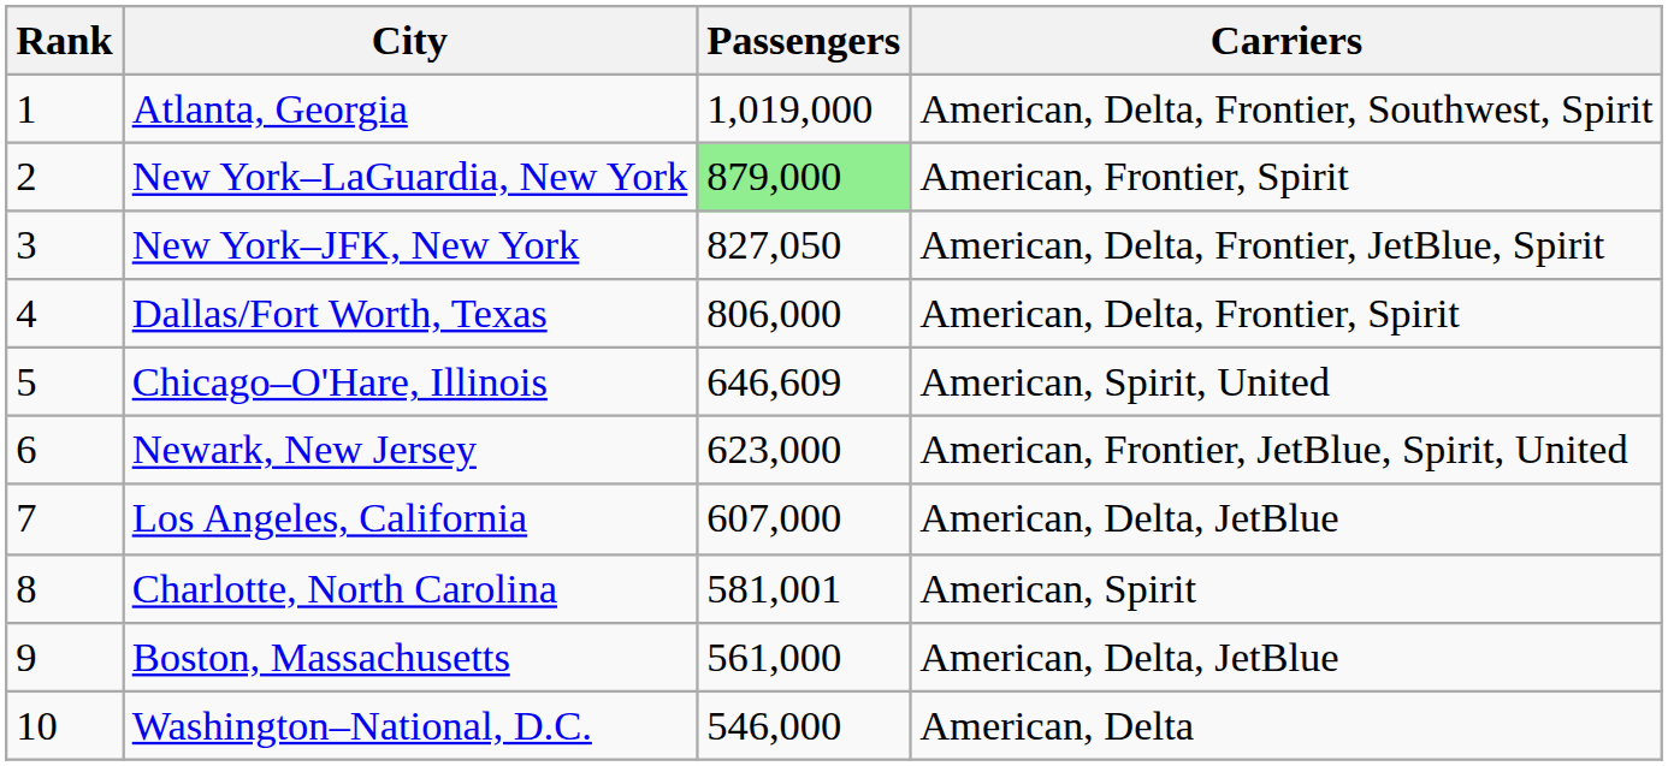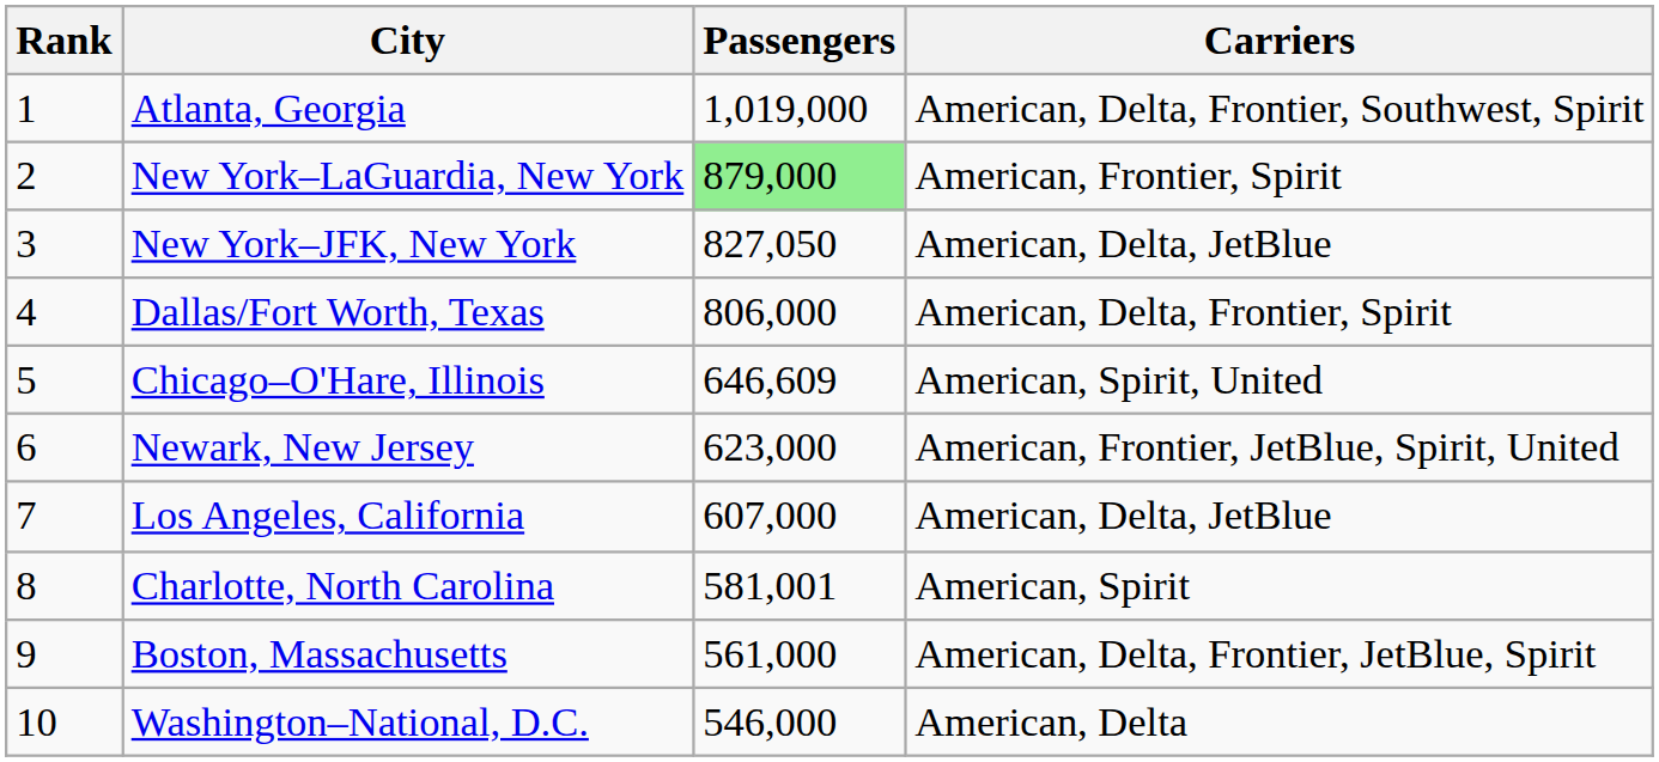New York–JFK, New York | Carriers: American, Delta, Frontier, JetBlue, Spirit -> American, Delta, JetBlue
Boston, Massachusetts | Carriers: American, Delta, JetBlue -> American, Delta, Frontier, JetBlue, Spirit
